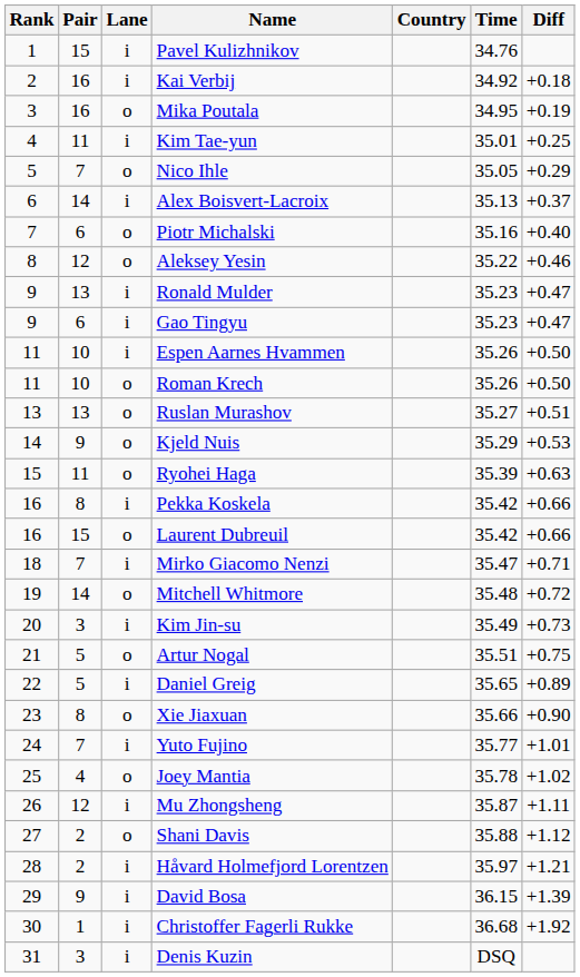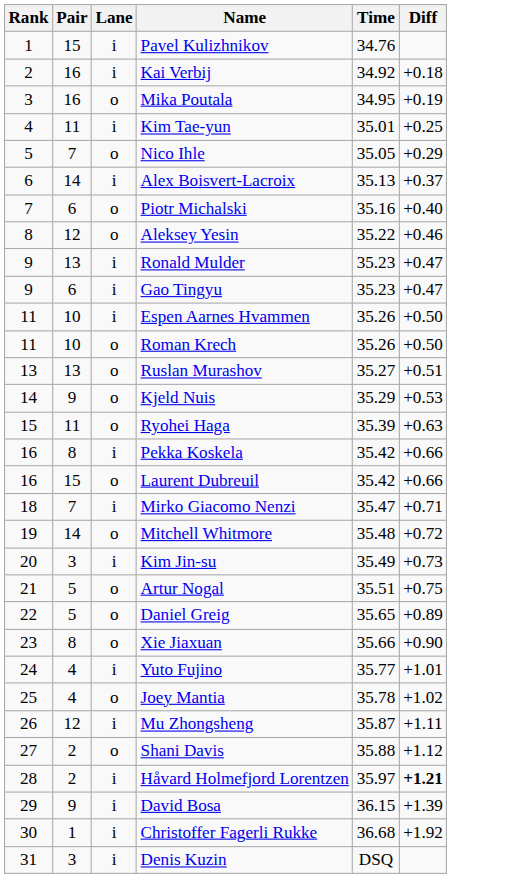- column: Country
Daniel Greig | Lane: i -> o
Yuto Fujino | Pair: 7 -> 4
Håvard Holmefjord Lorentzen | Diff: normal -> bold
